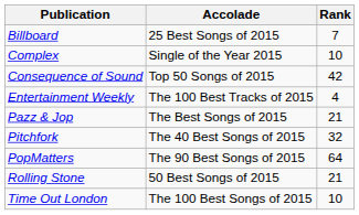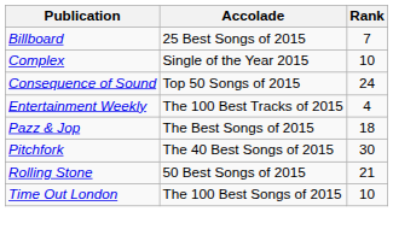Consequence of Sound | Rank: 42 -> 24
Pazz & Jop | Rank: 21 -> 18
Pitchfork | Rank: 32 -> 30
- row: PopMatters | The 90 Best Songs of 2015 | 64
